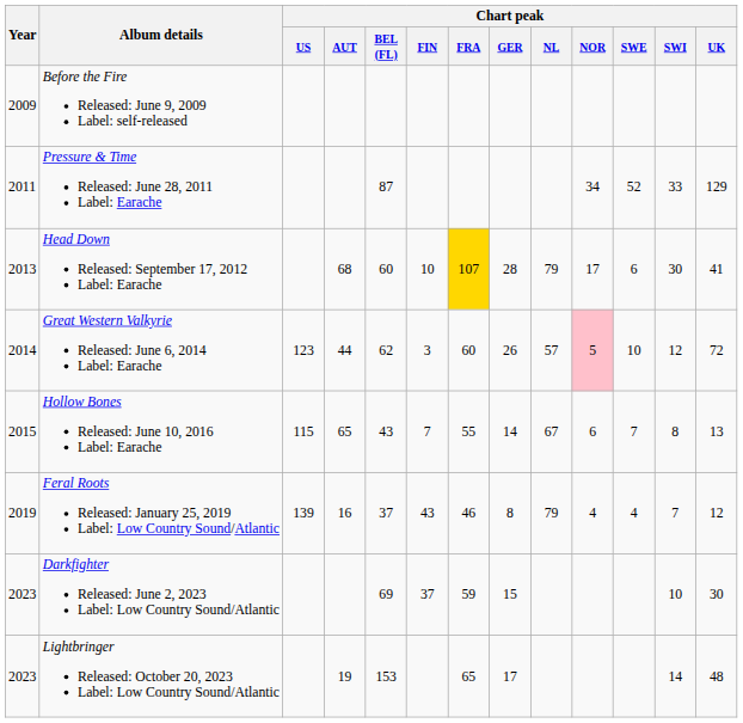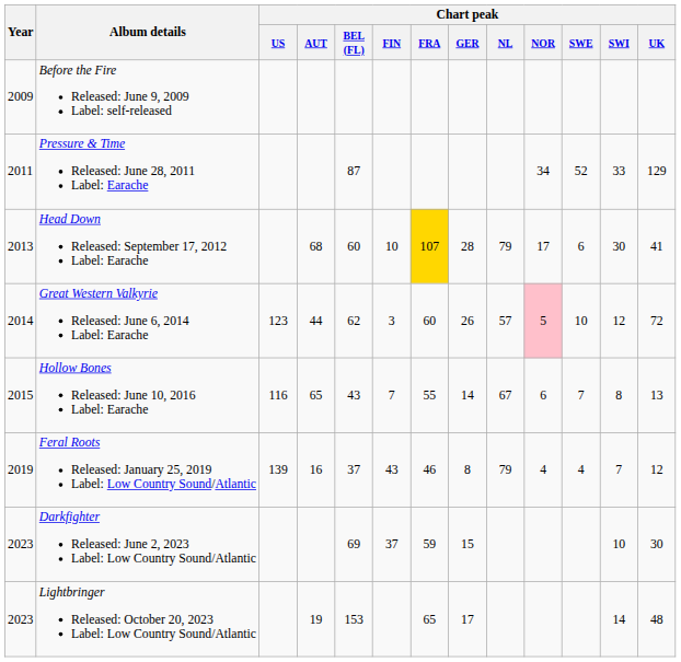Hollow Bones Released: June 10, 2016 Label: Earache | Chart peak / US: 115 -> 116
